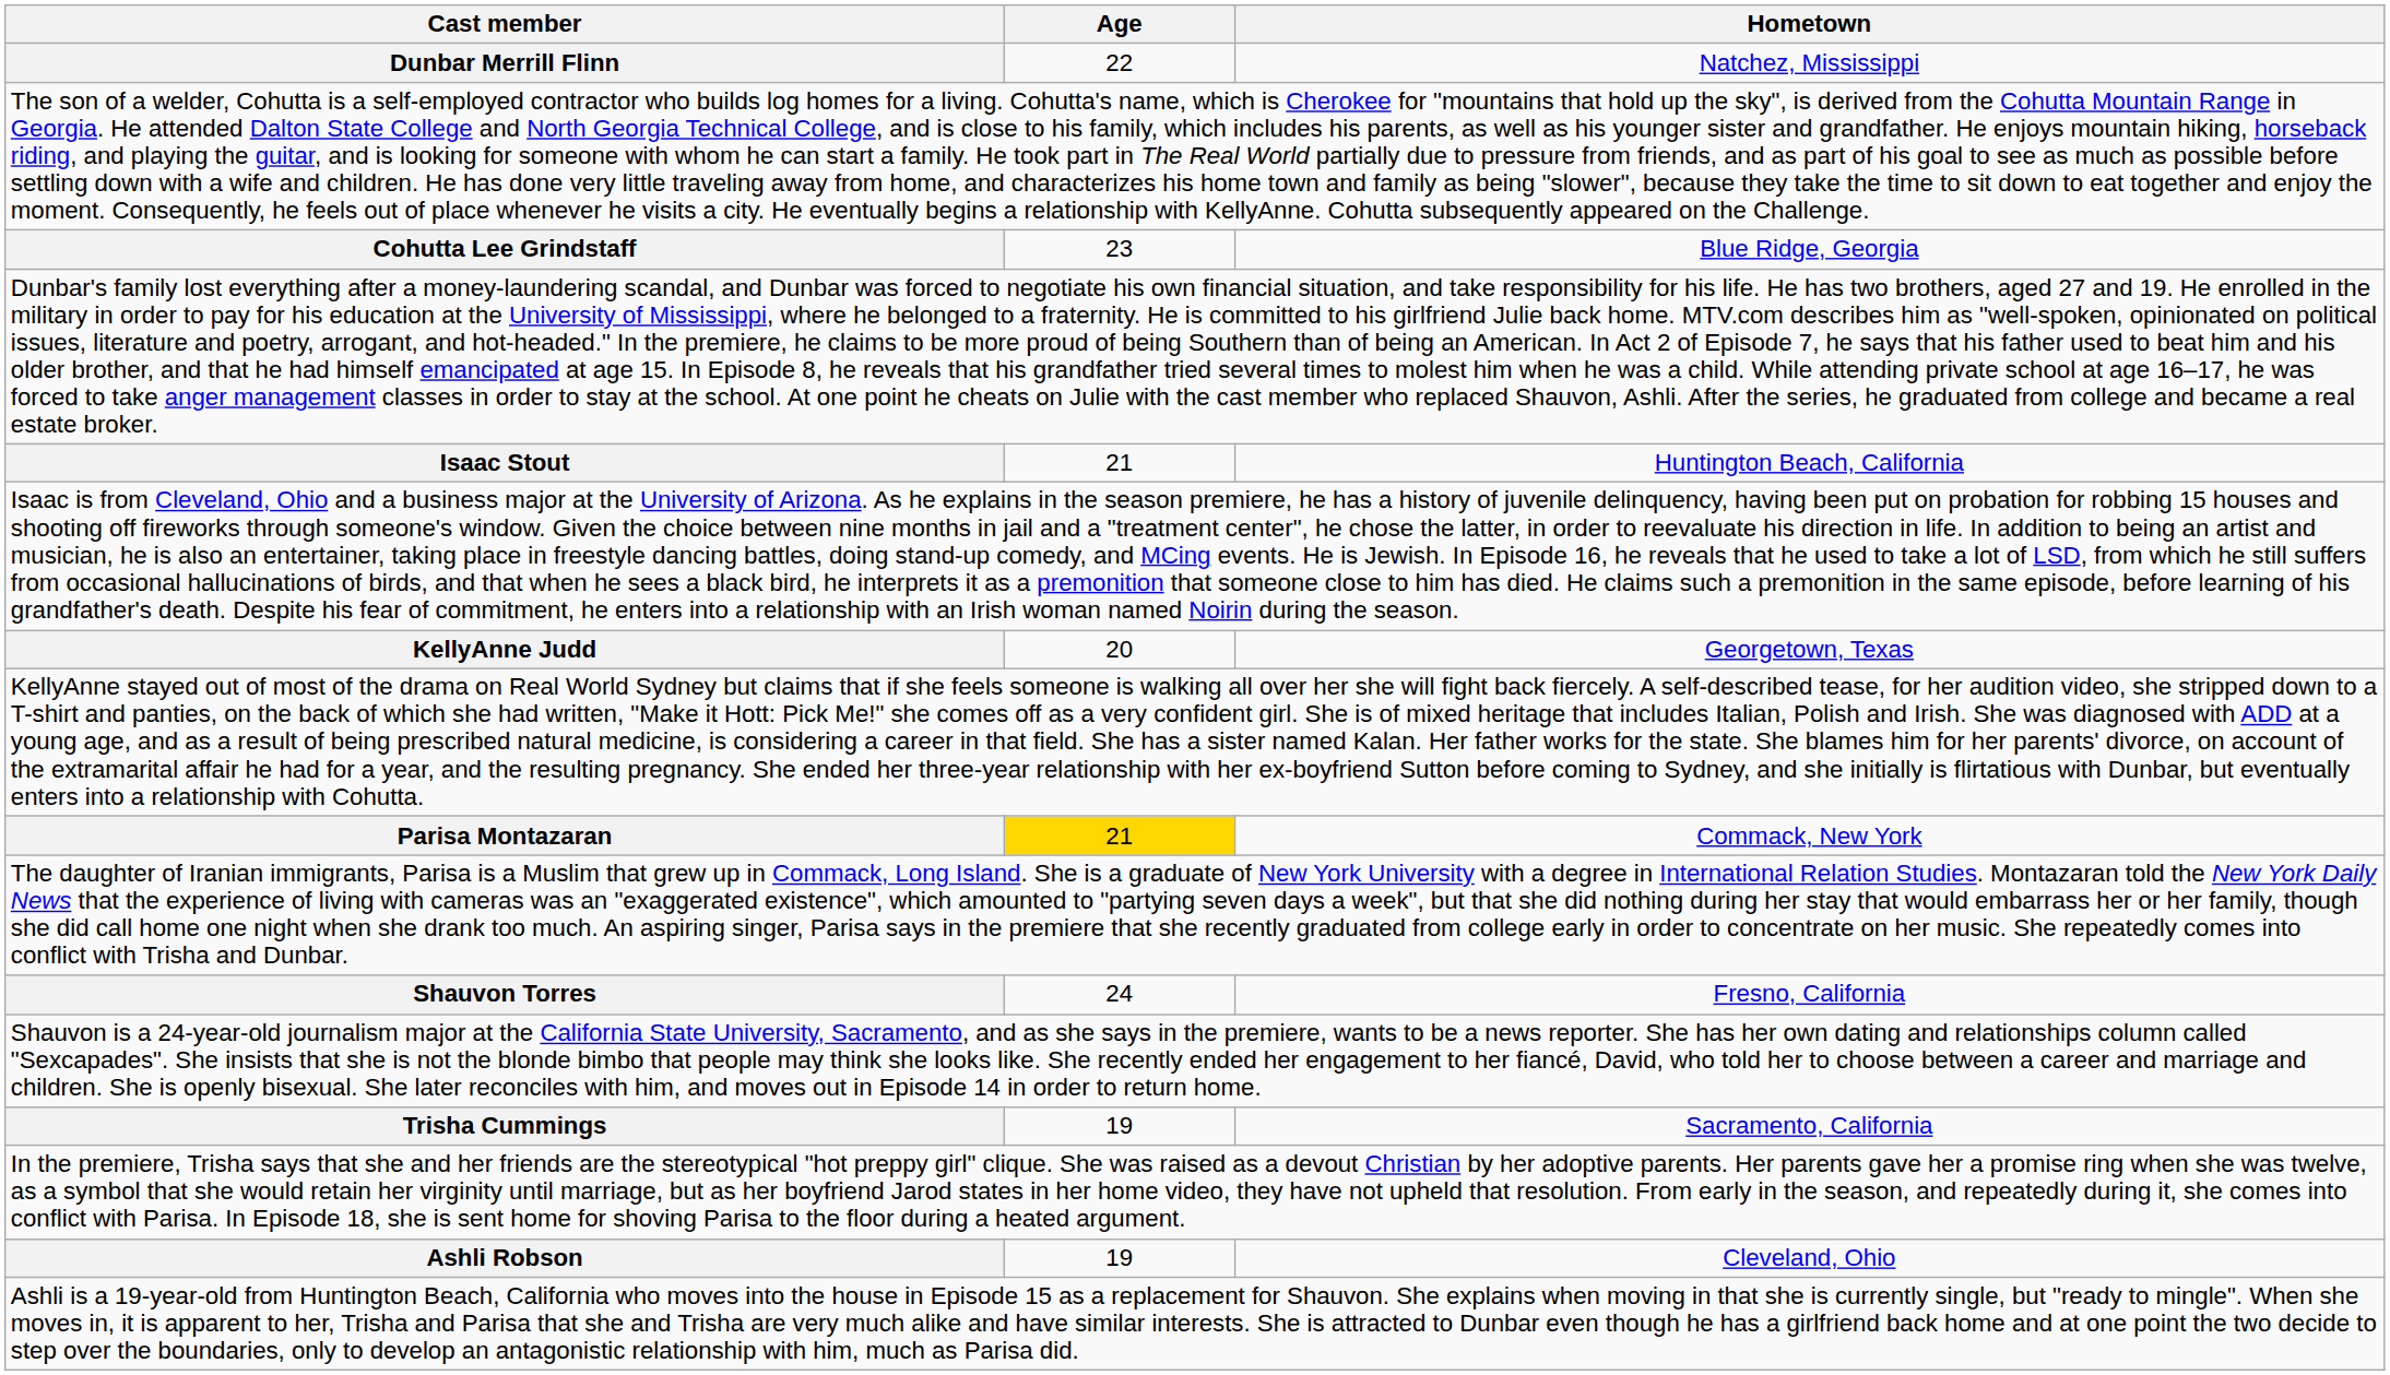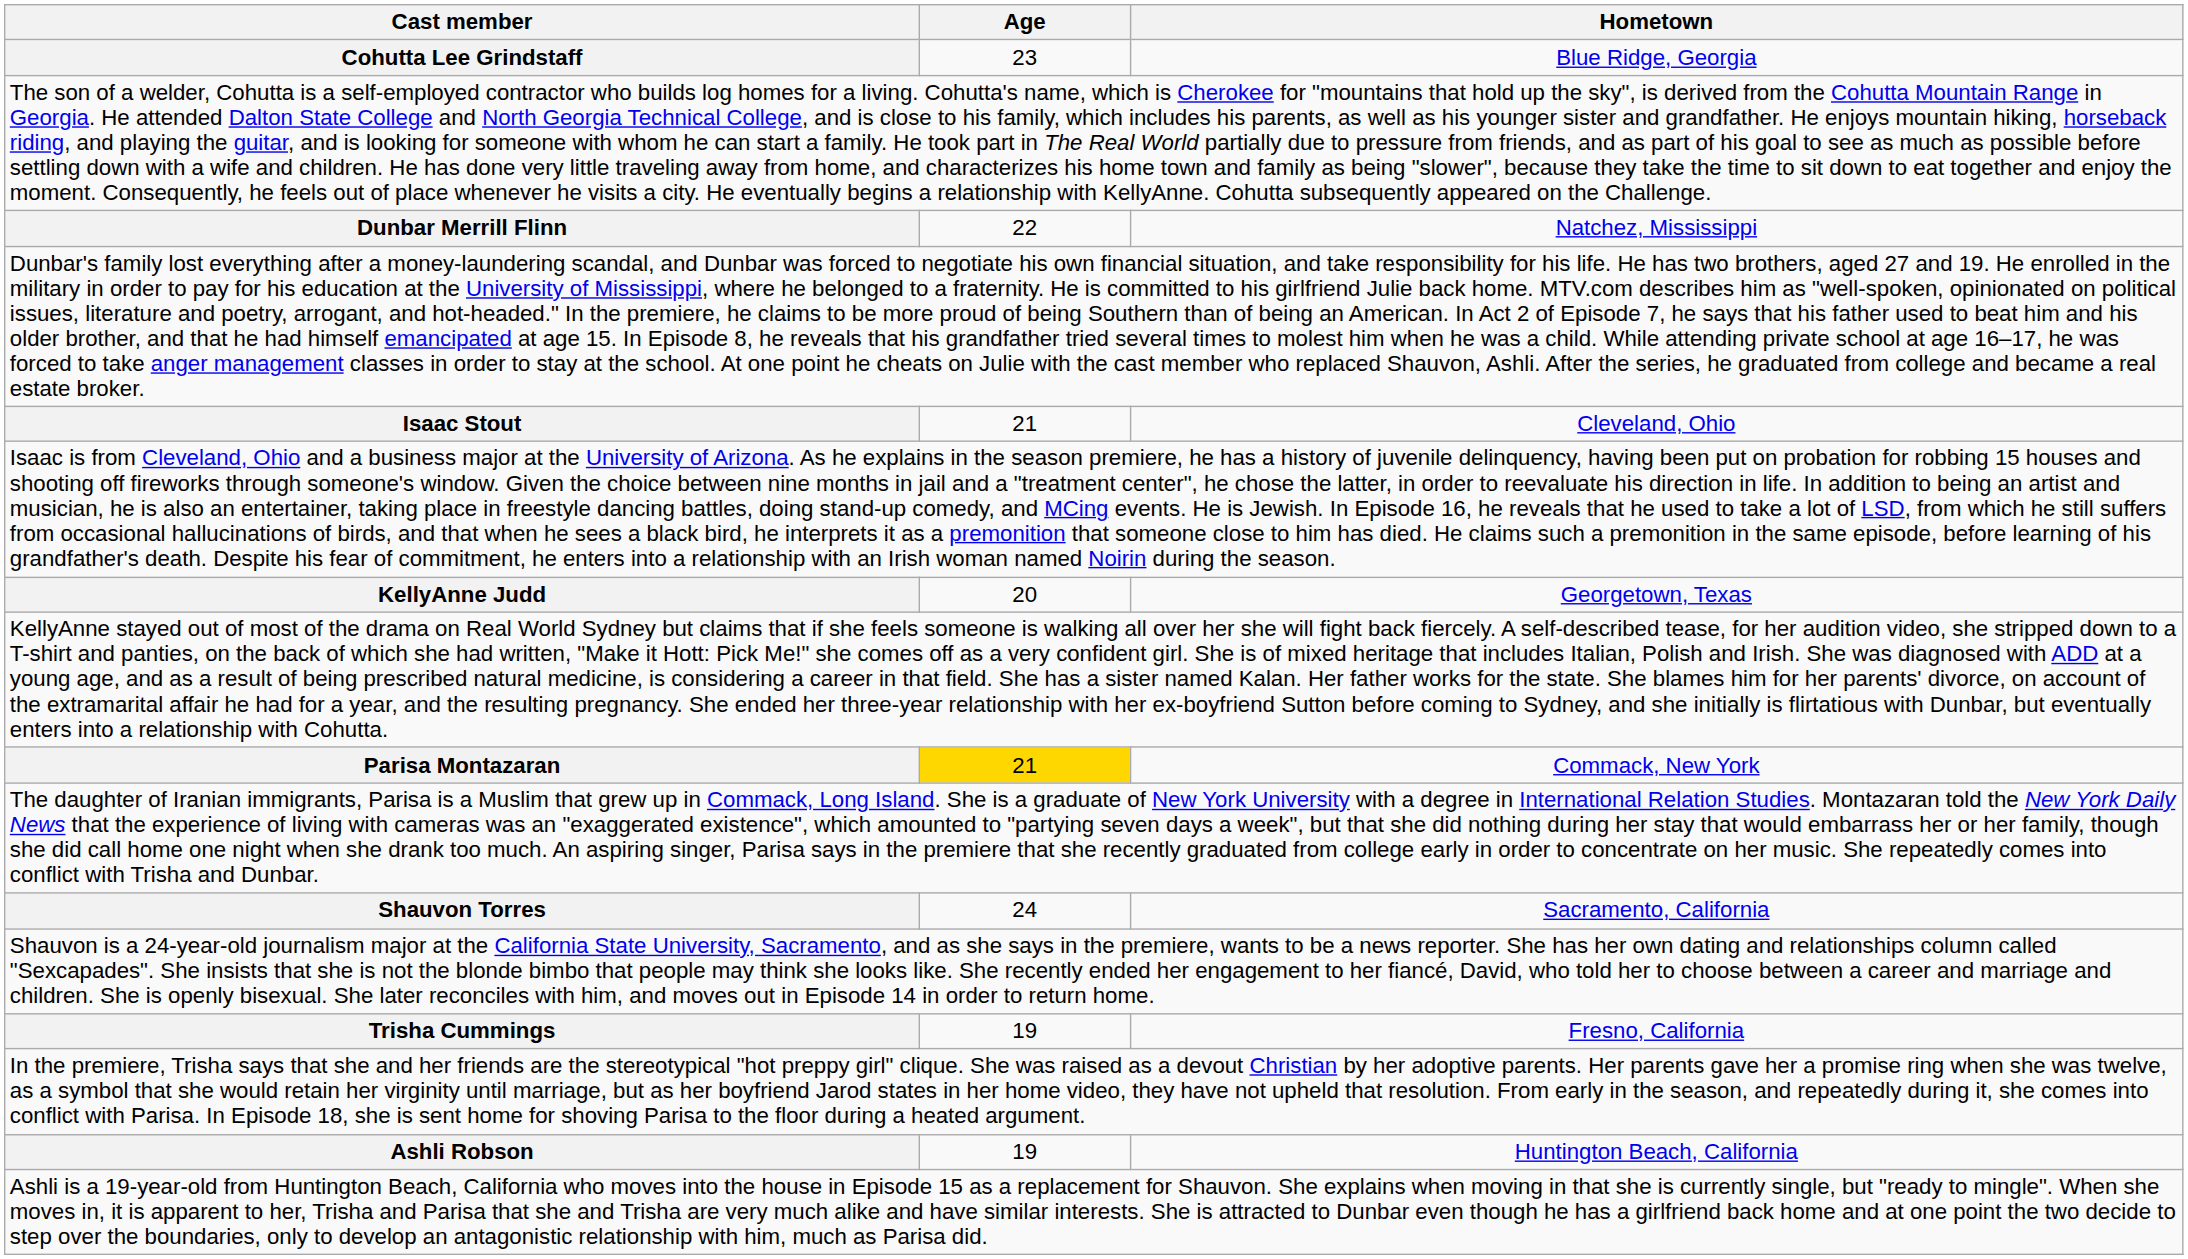rows swapped: Cohutta Lee Grindstaff <-> Dunbar Merrill Flinn
Isaac Stout | Hometown: Huntington Beach, California -> Cleveland, Ohio
Shauvon Torres | Hometown: Fresno, California -> Sacramento, California
Trisha Cummings | Hometown: Sacramento, California -> Fresno, California
Ashli Robson | Hometown: Cleveland, Ohio -> Huntington Beach, California
